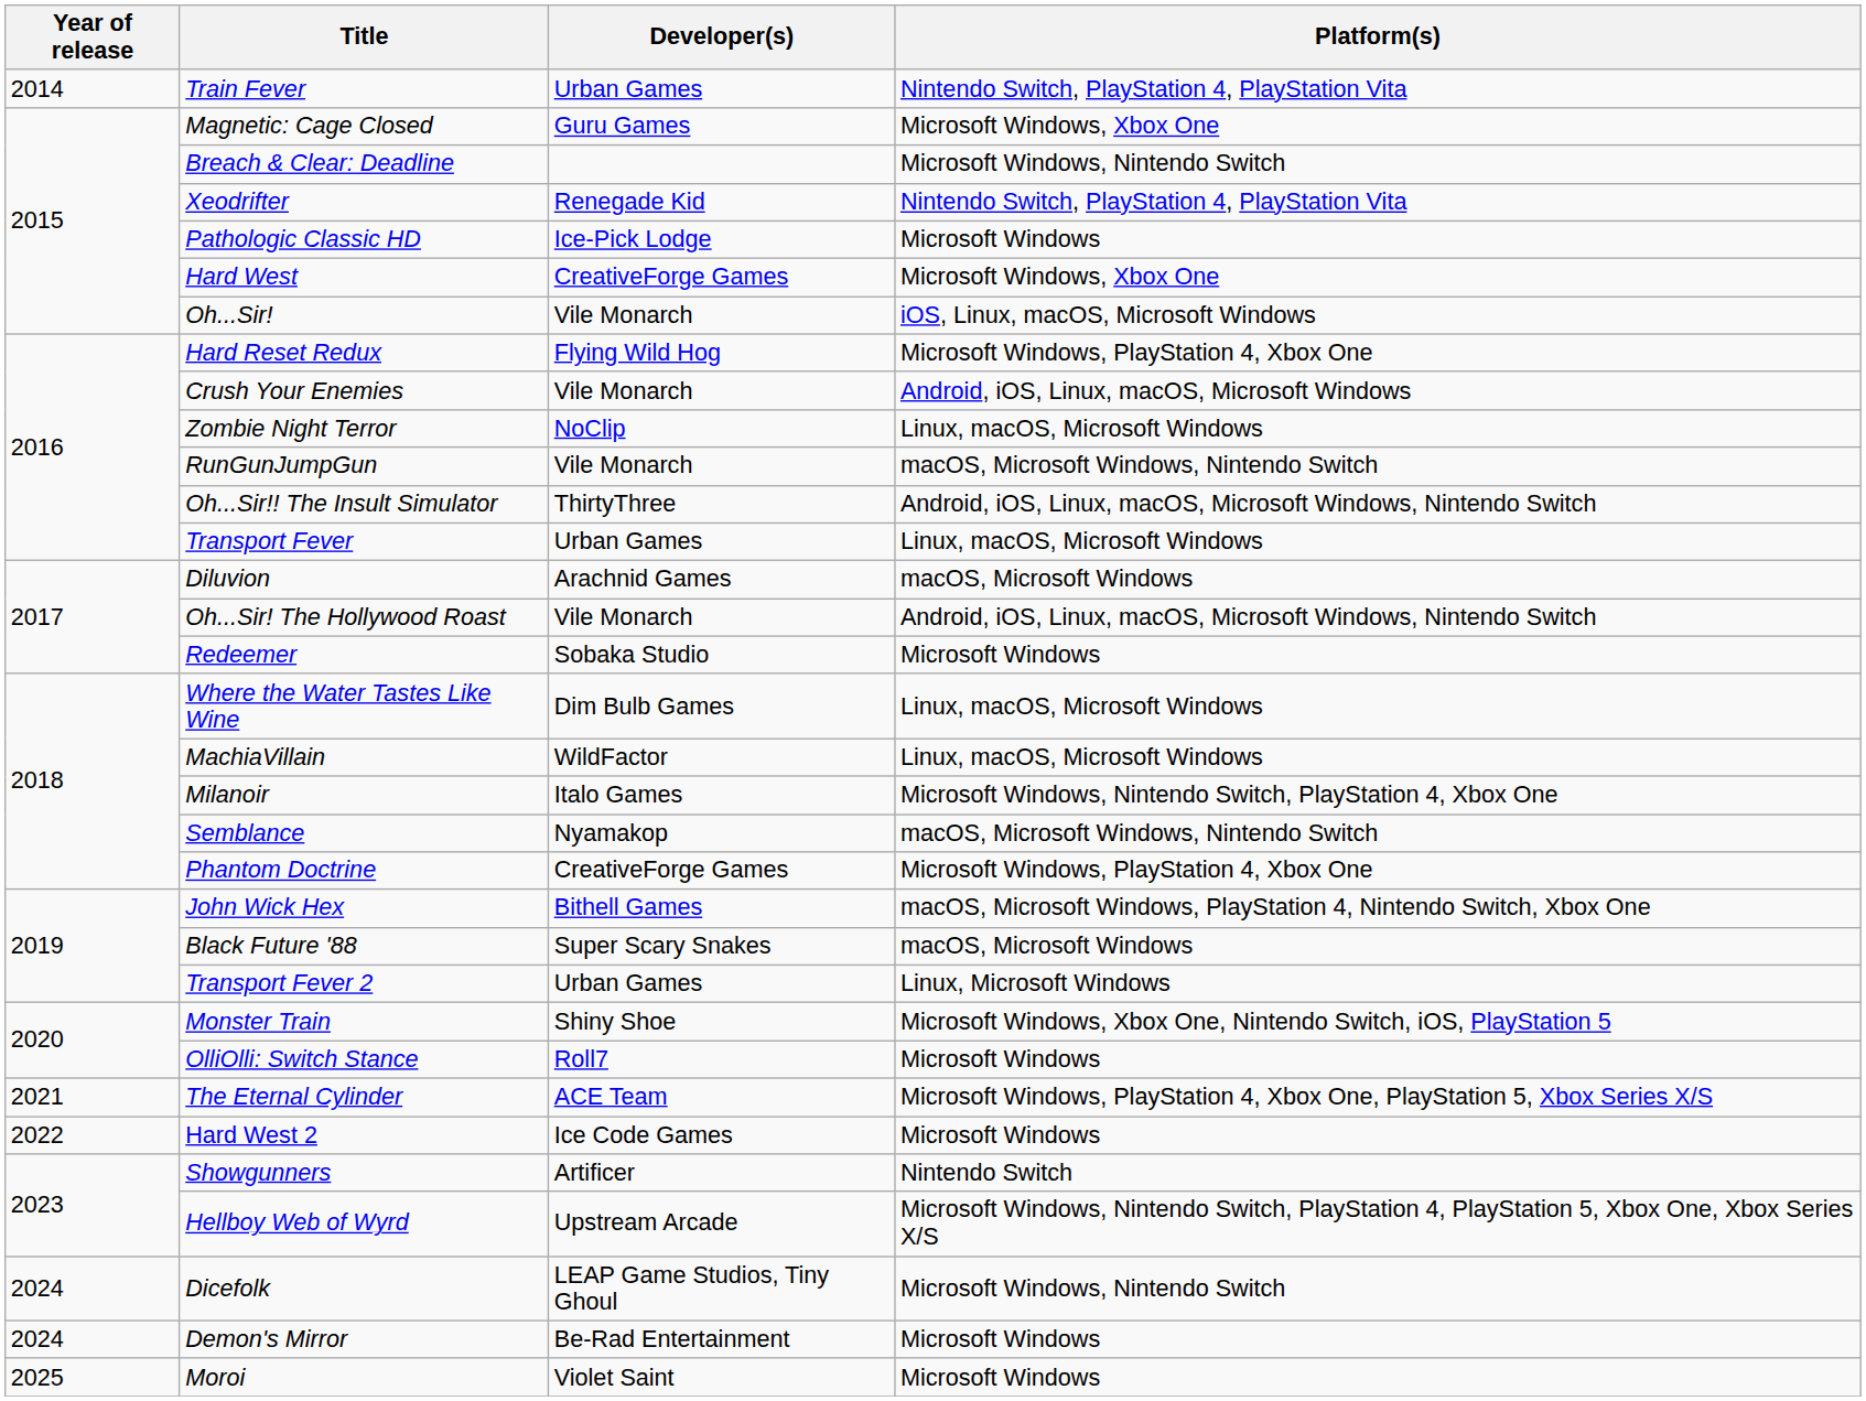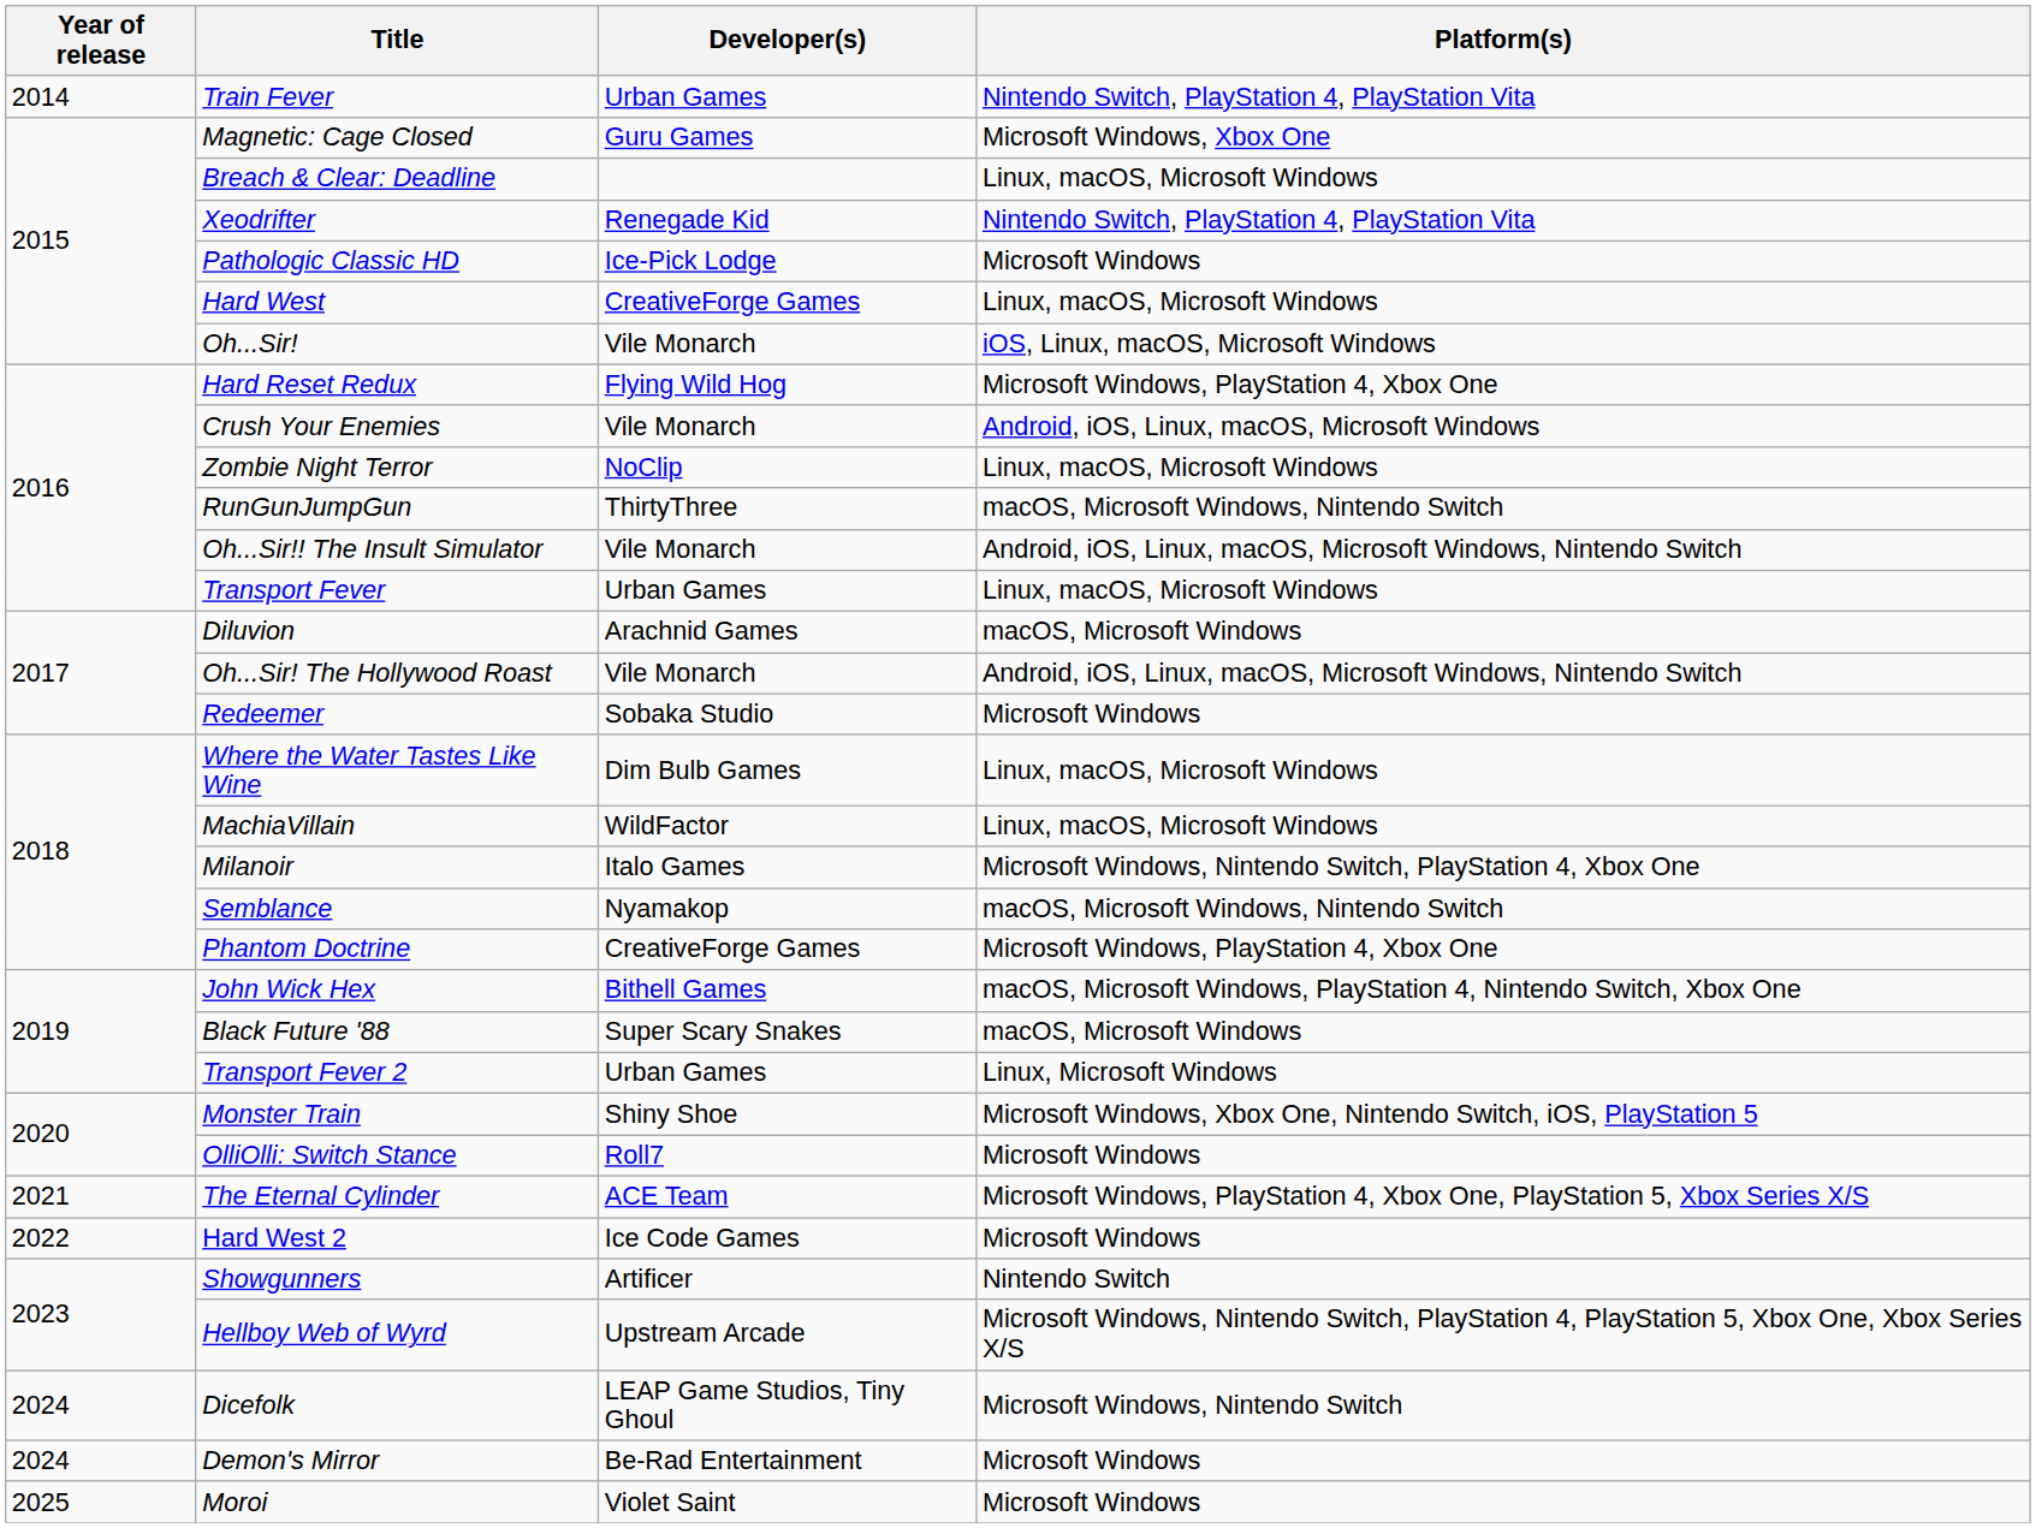Breach & Clear: Deadline | Platform(s): Microsoft Windows, Nintendo Switch -> Linux, macOS, Microsoft Windows
Hard West | Platform(s): Microsoft Windows, Xbox One -> Linux, macOS, Microsoft Windows
RunGunJumpGun | Developer(s): Vile Monarch -> ThirtyThree
Oh...Sir!! The Insult Simulator | Developer(s): ThirtyThree -> Vile Monarch
